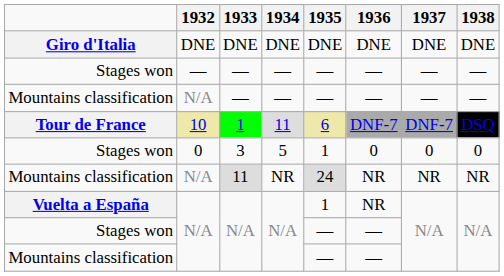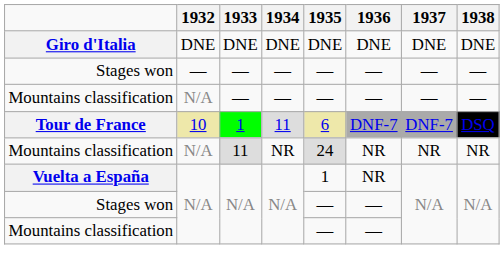- row: Stages won | 0 | 3 | 5 | 1 | 0 | 0 | 0
